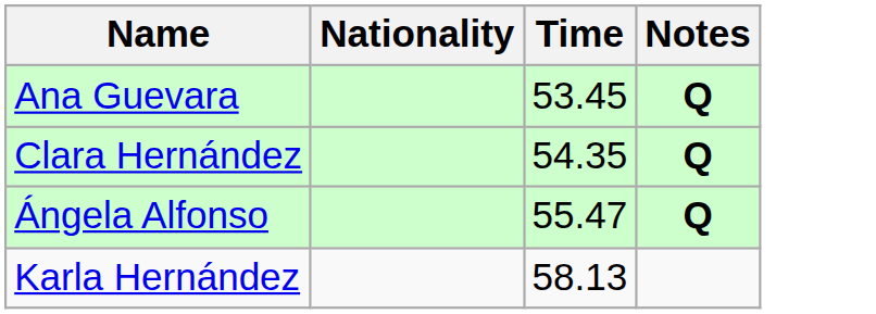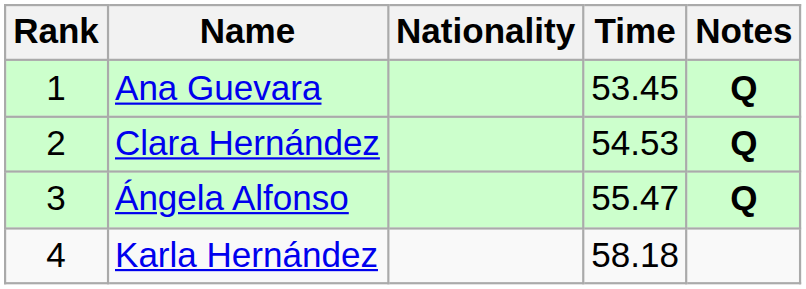+ column: Rank | 1 | 2 | 3 | 4
Clara Hernández | Time: 54.35 -> 54.53
Karla Hernández | Time: 58.13 -> 58.18
